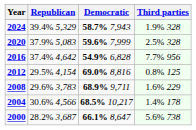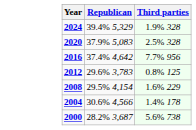- column: Democratic | 58.7% 7,943 | 59.6% 7,999 | 54.9% 6,828 | 69.0% 8,816 | 68.9% 9,711 | 68.5% 10,217 | 66.1% 8,647
2012 | Republican: 29.5% 4,154 -> 29.6% 3,783
2008 | Republican: 29.6% 3,783 -> 29.5% 4,154
